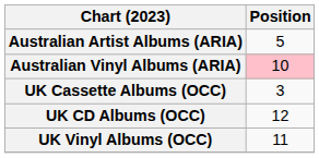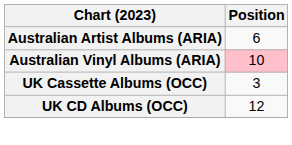Australian Artist Albums (ARIA) | Position: 5 -> 6
- row: UK Vinyl Albums (OCC) | 11
